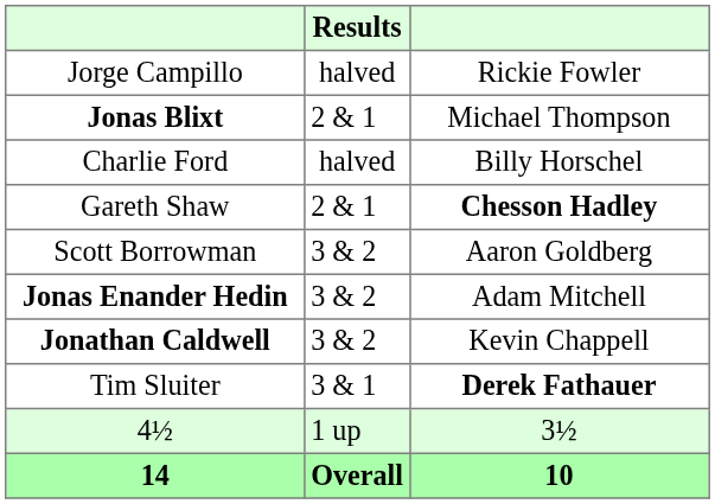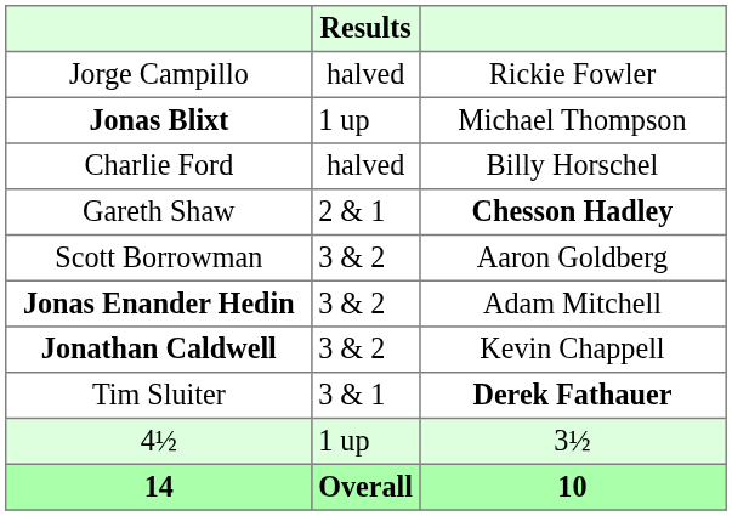Jonas Blixt | Results: 2 & 1 -> 1 up
